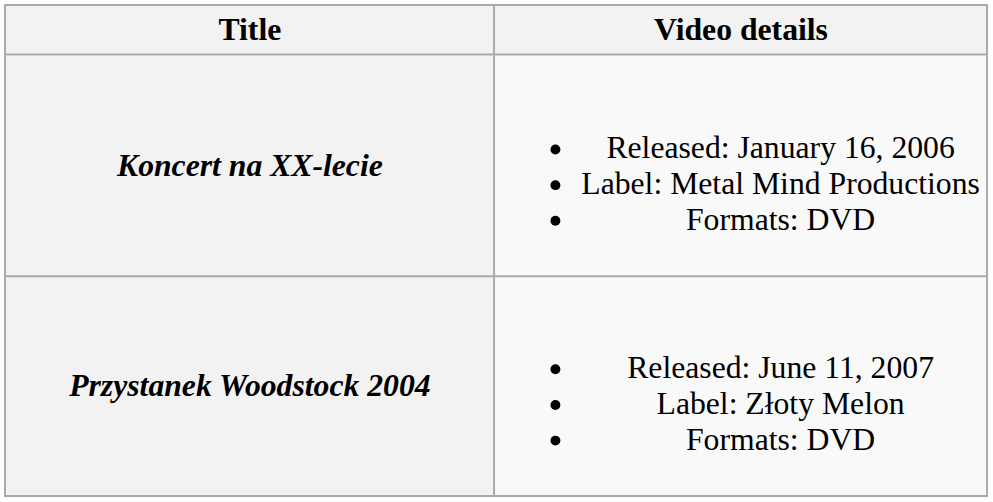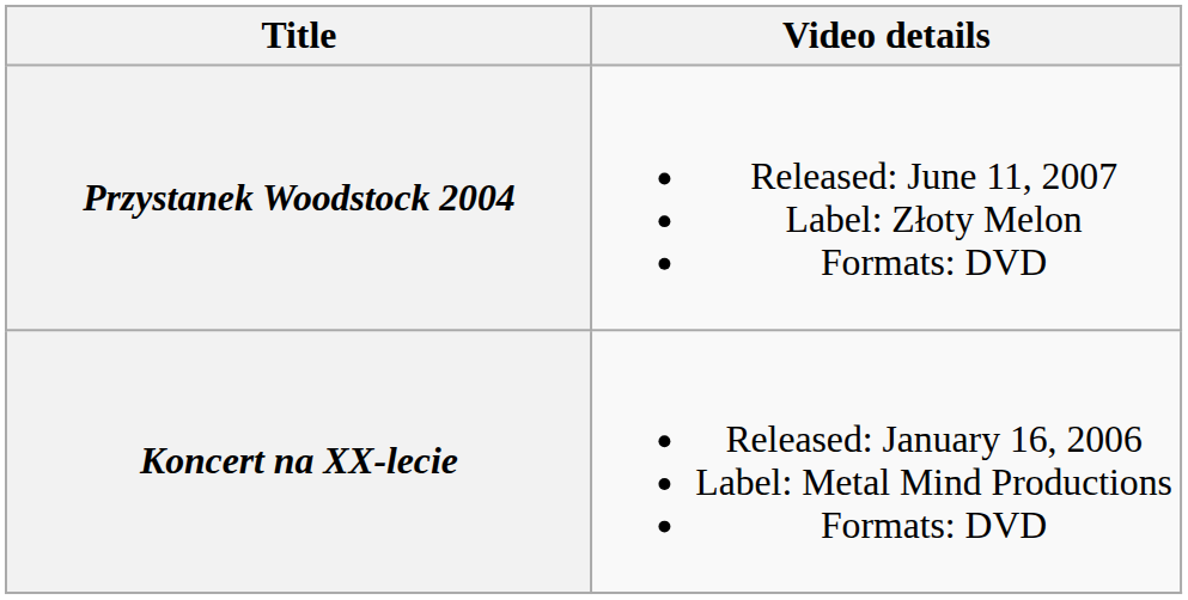rows swapped: Koncert na XX-lecie <-> Przystanek Woodstock 2004
